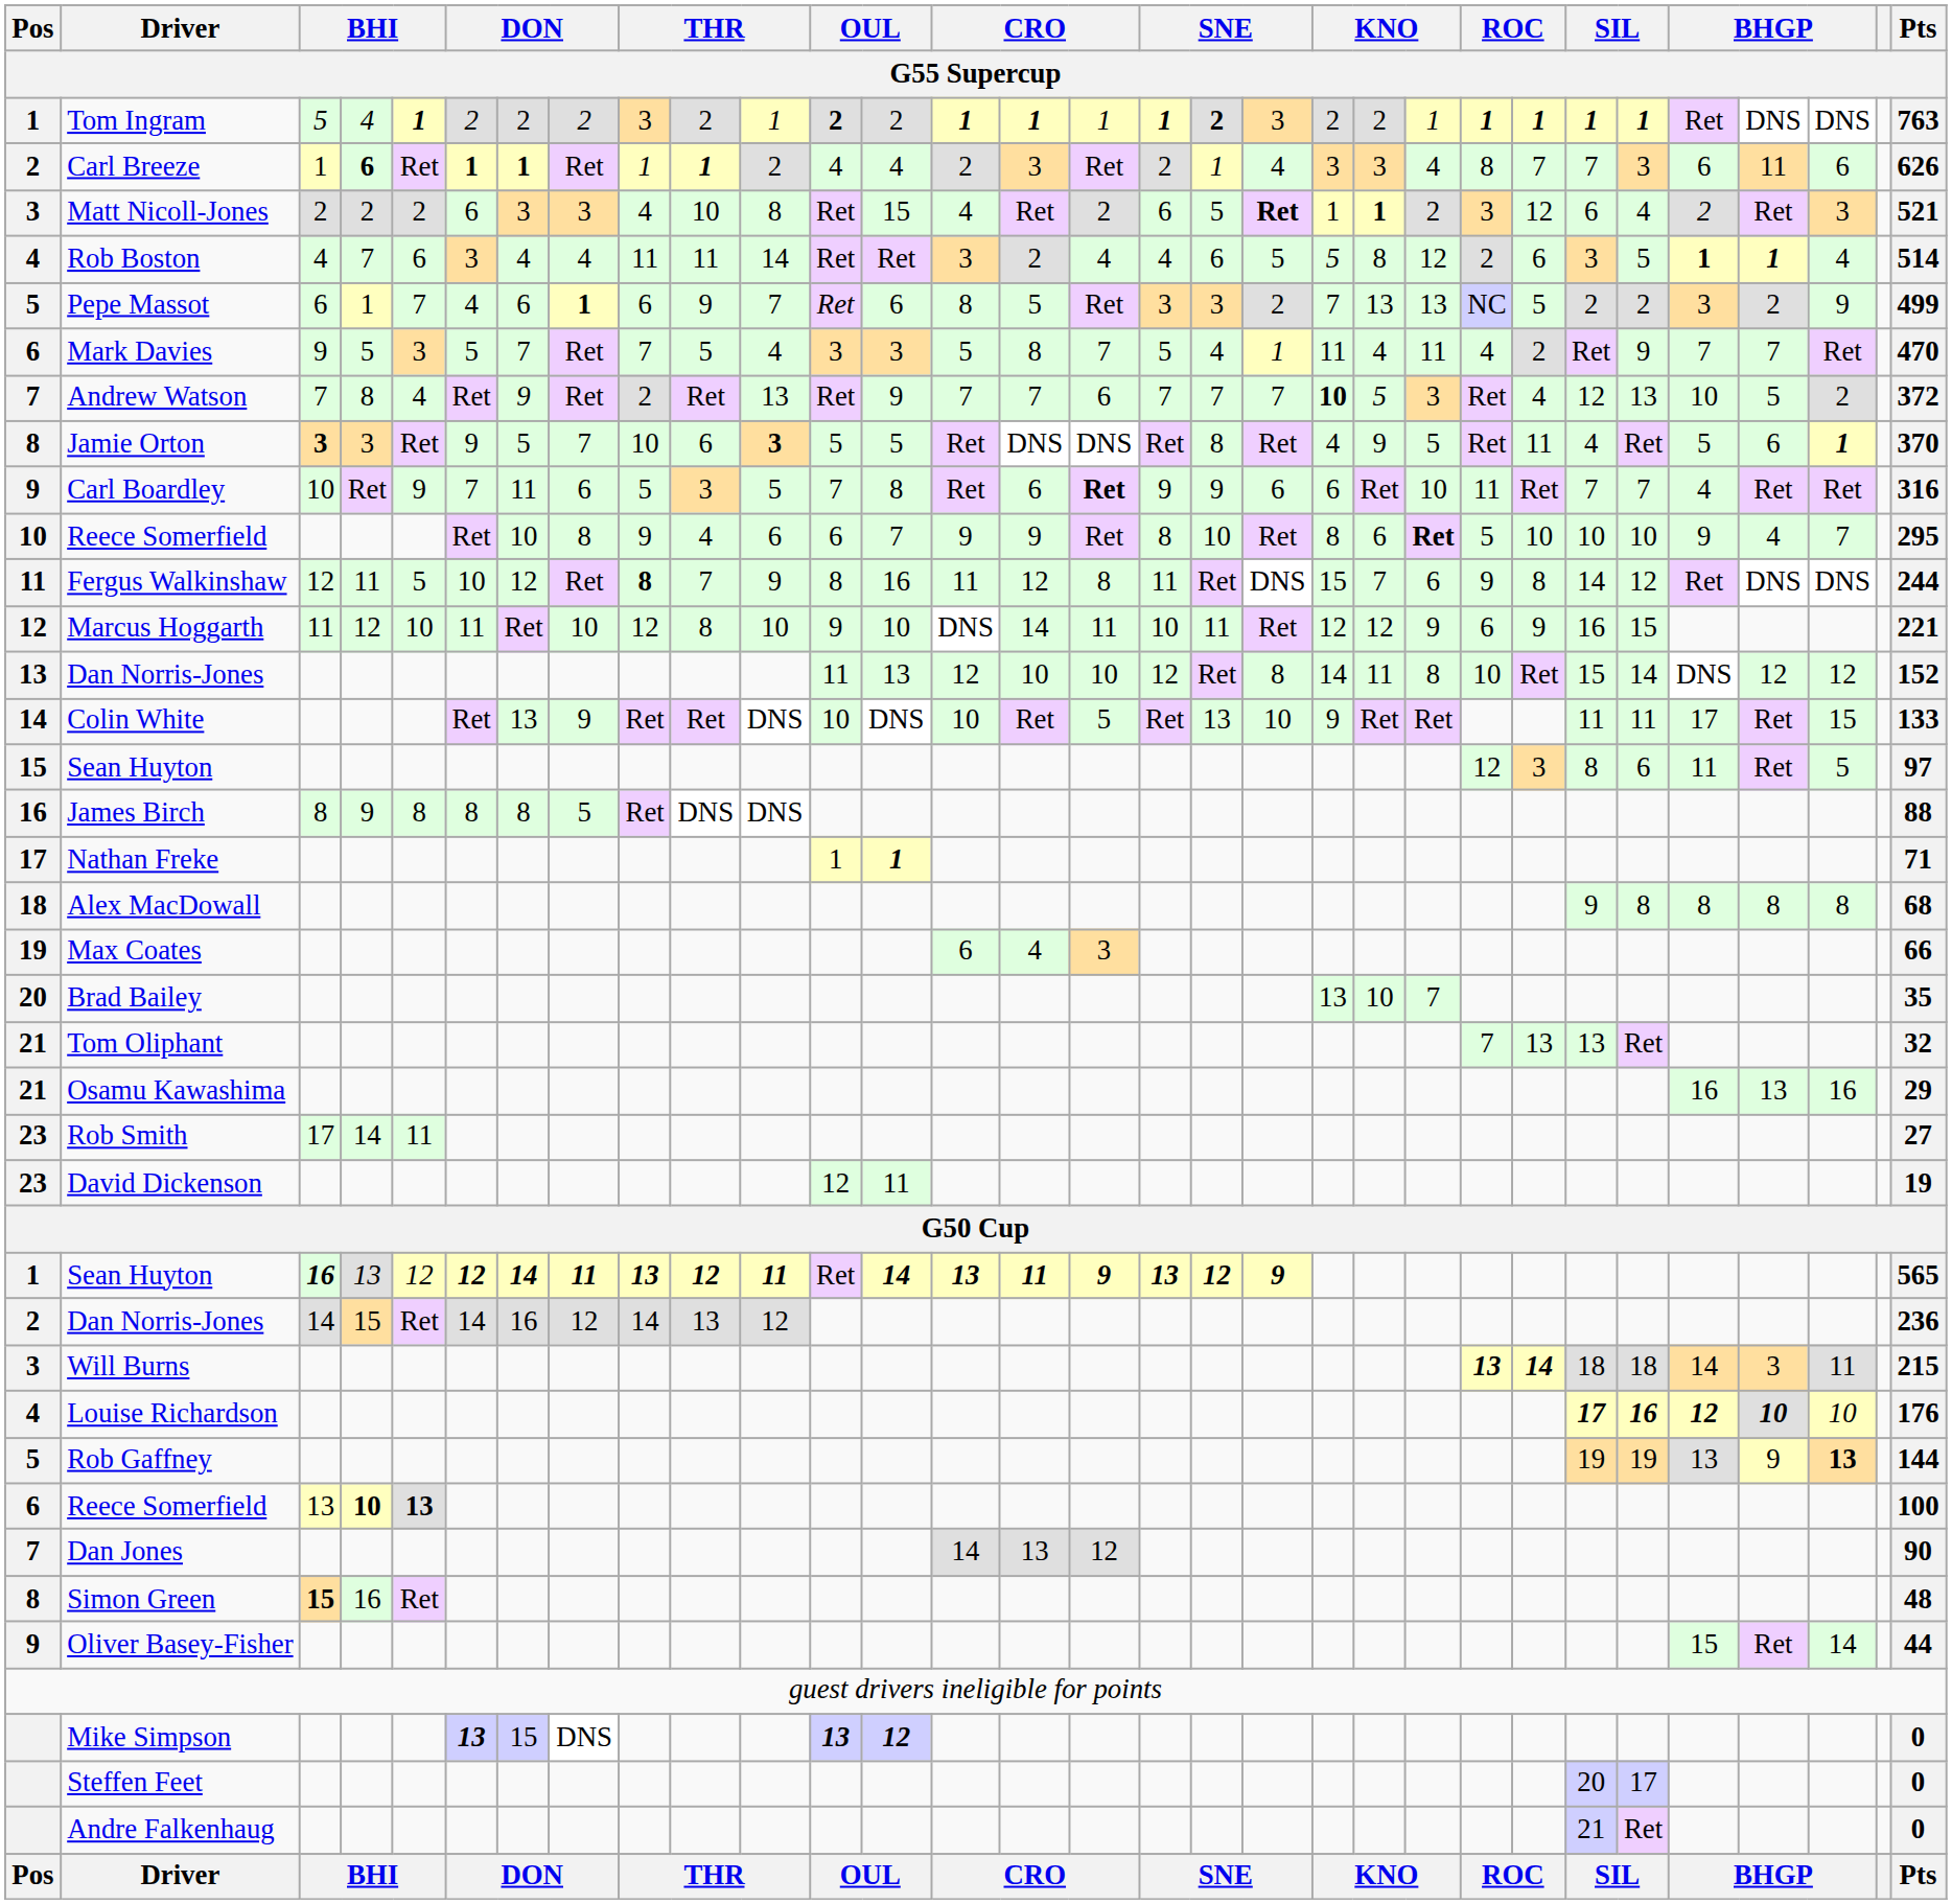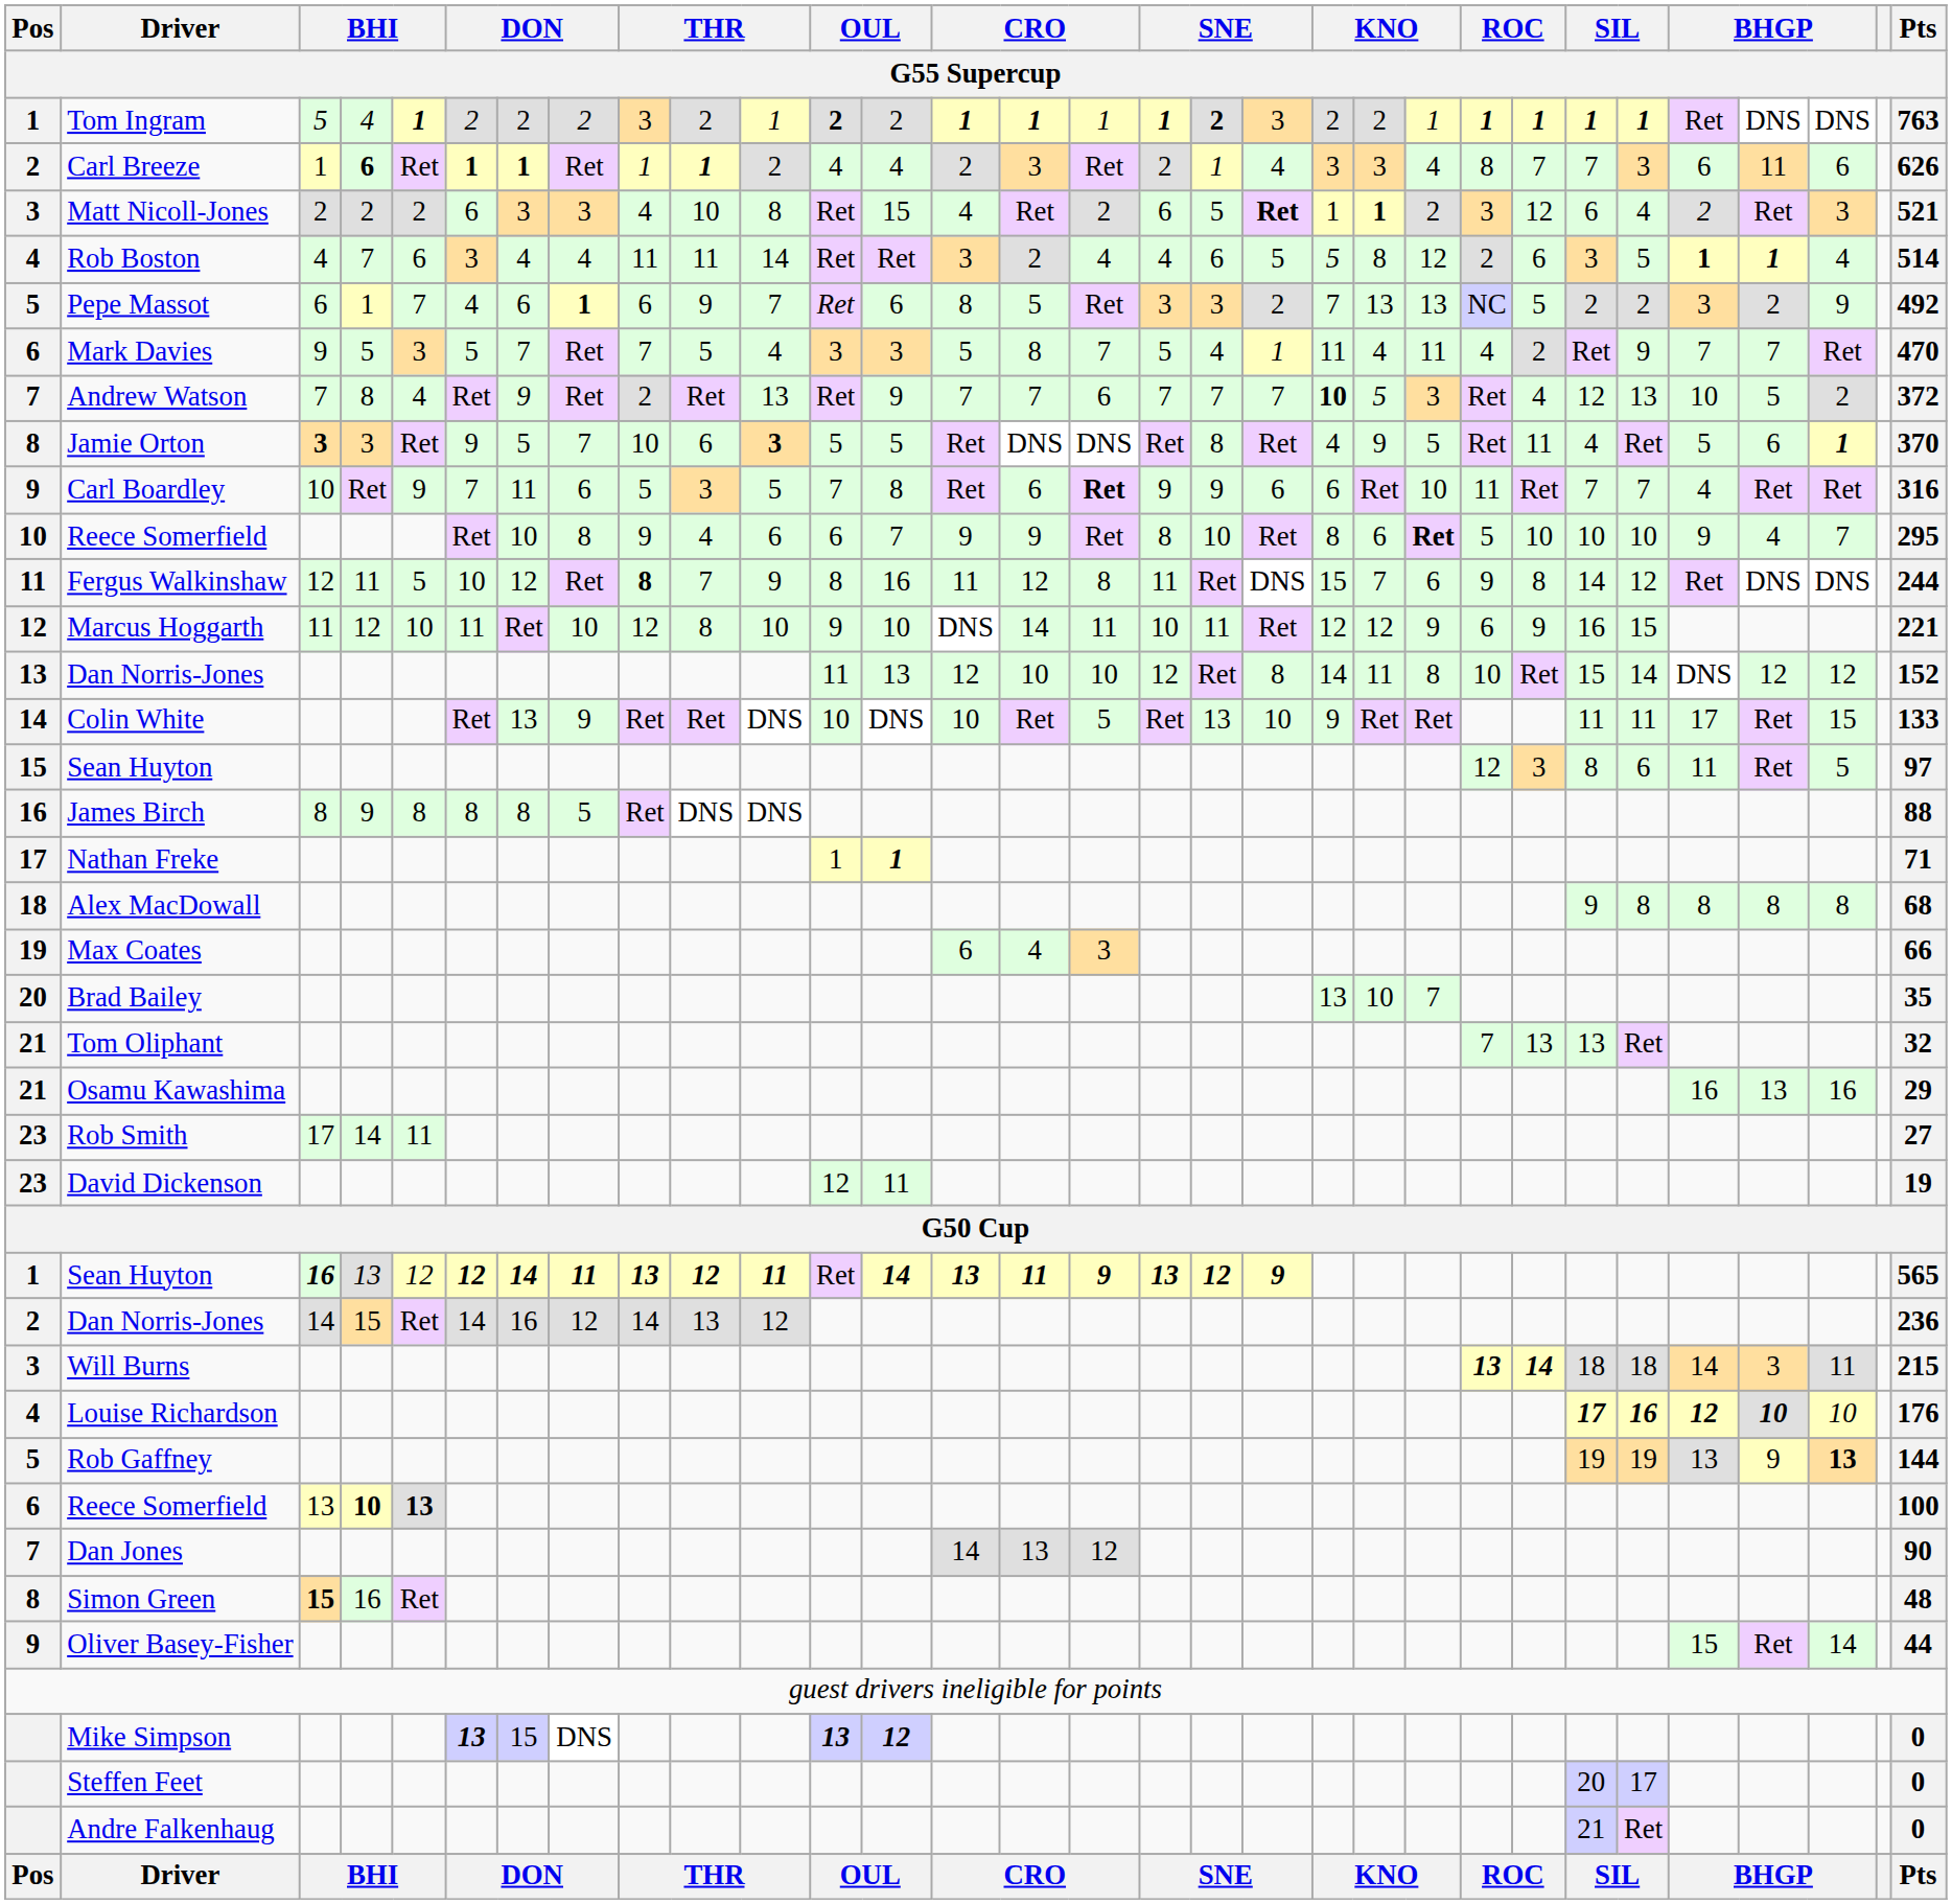Pepe Massot | Pts / G55 Supercup: 499 -> 492
